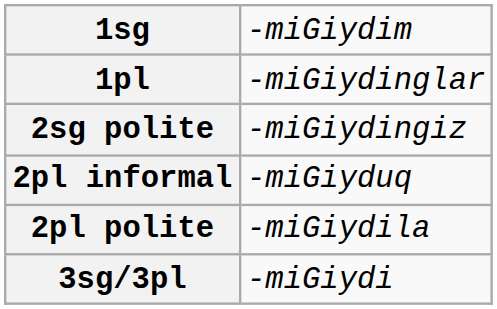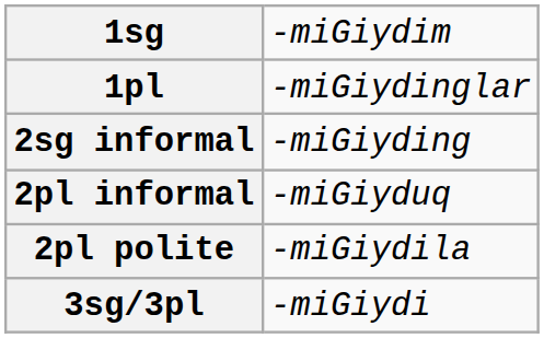+ row: 2sg informal | -miGiyding
- row: 2sg polite | -miGiydingiz
